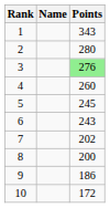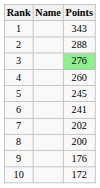2 | Points: 280 -> 288
6 | Points: 243 -> 241
9 | Points: 186 -> 176
